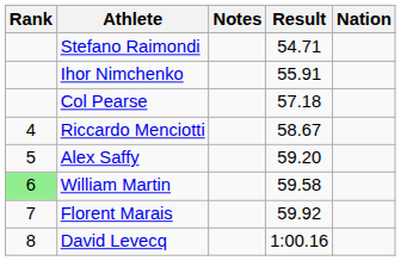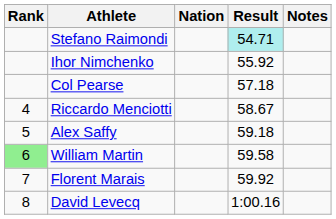columns swapped: Nation <-> Notes
Stefano Raimondi | Result: no background -> paleturquoise background
Ihor Nimchenko | Result: 55.91 -> 55.92
Alex Saffy | Result: 59.20 -> 59.18
